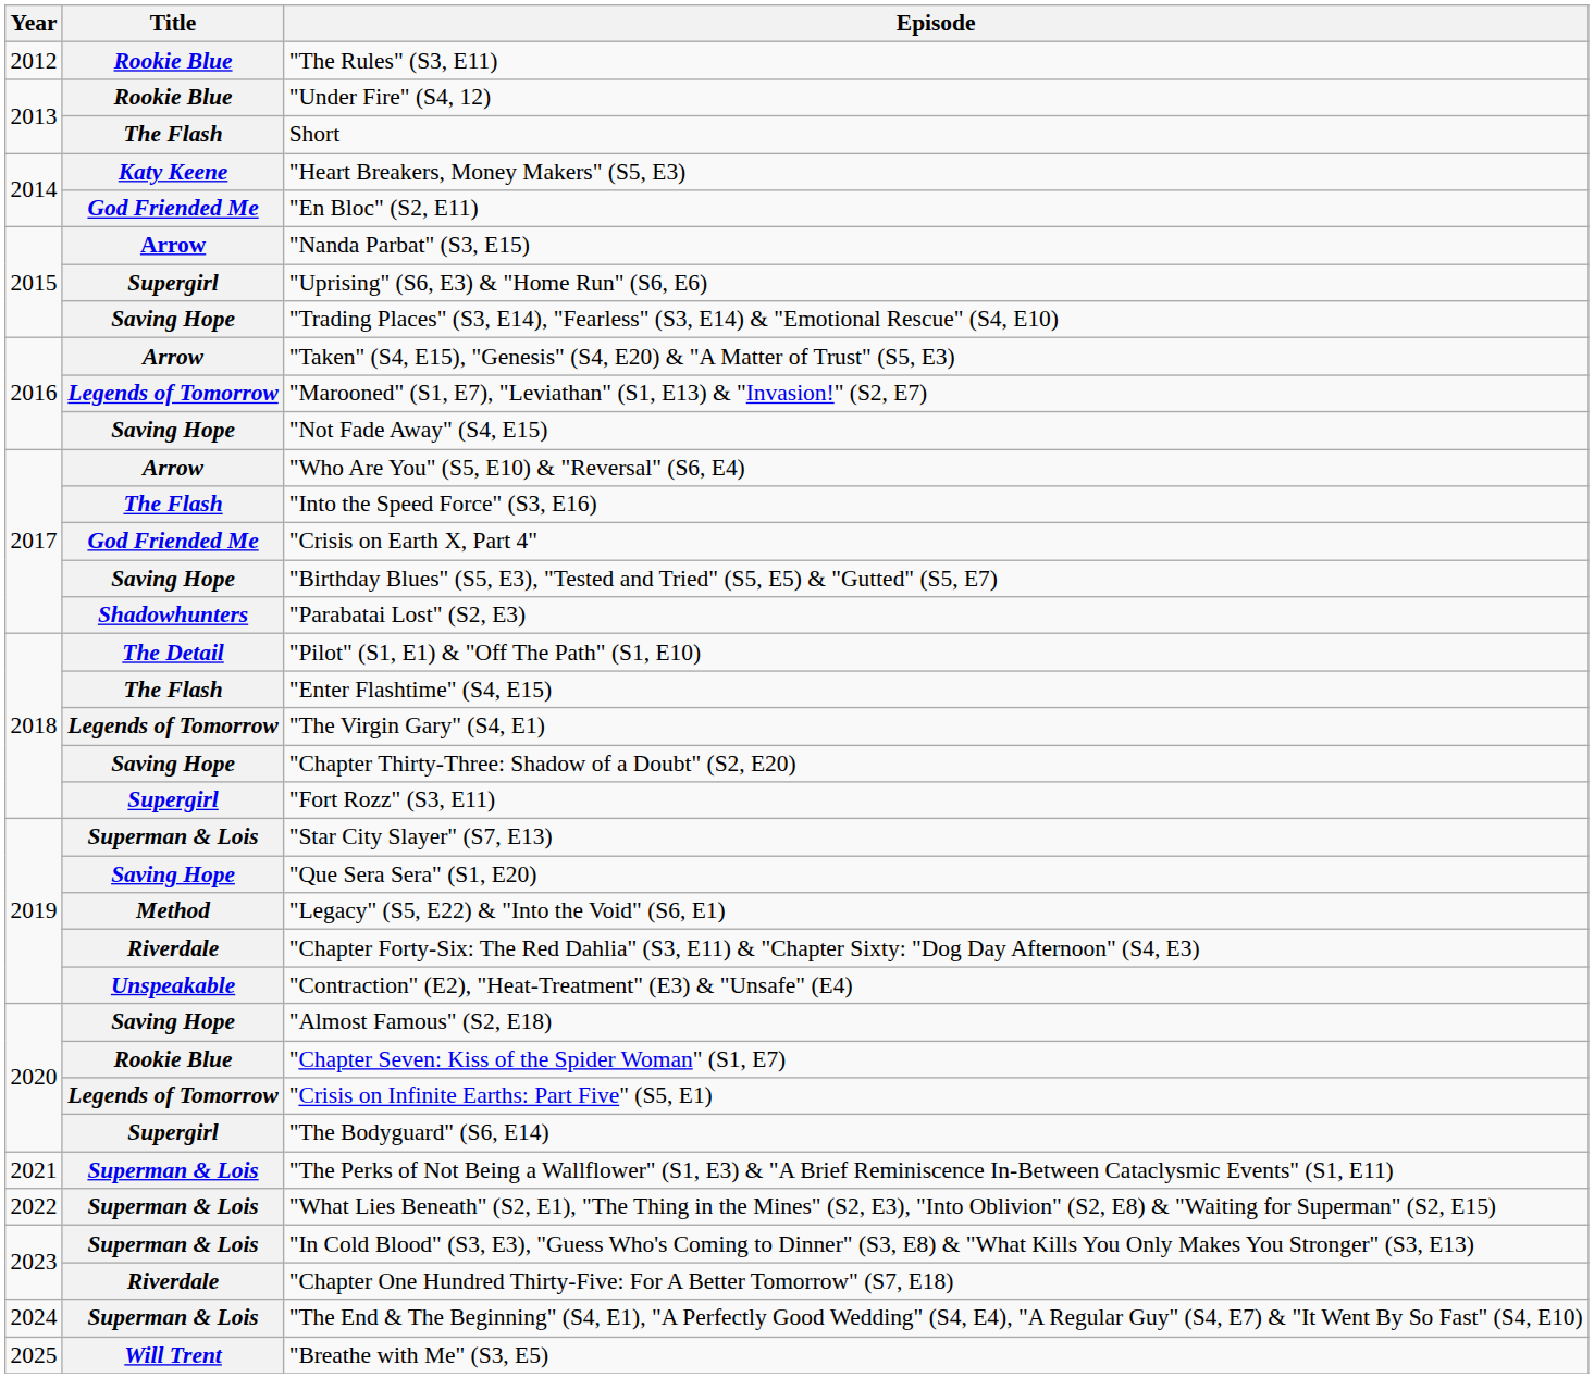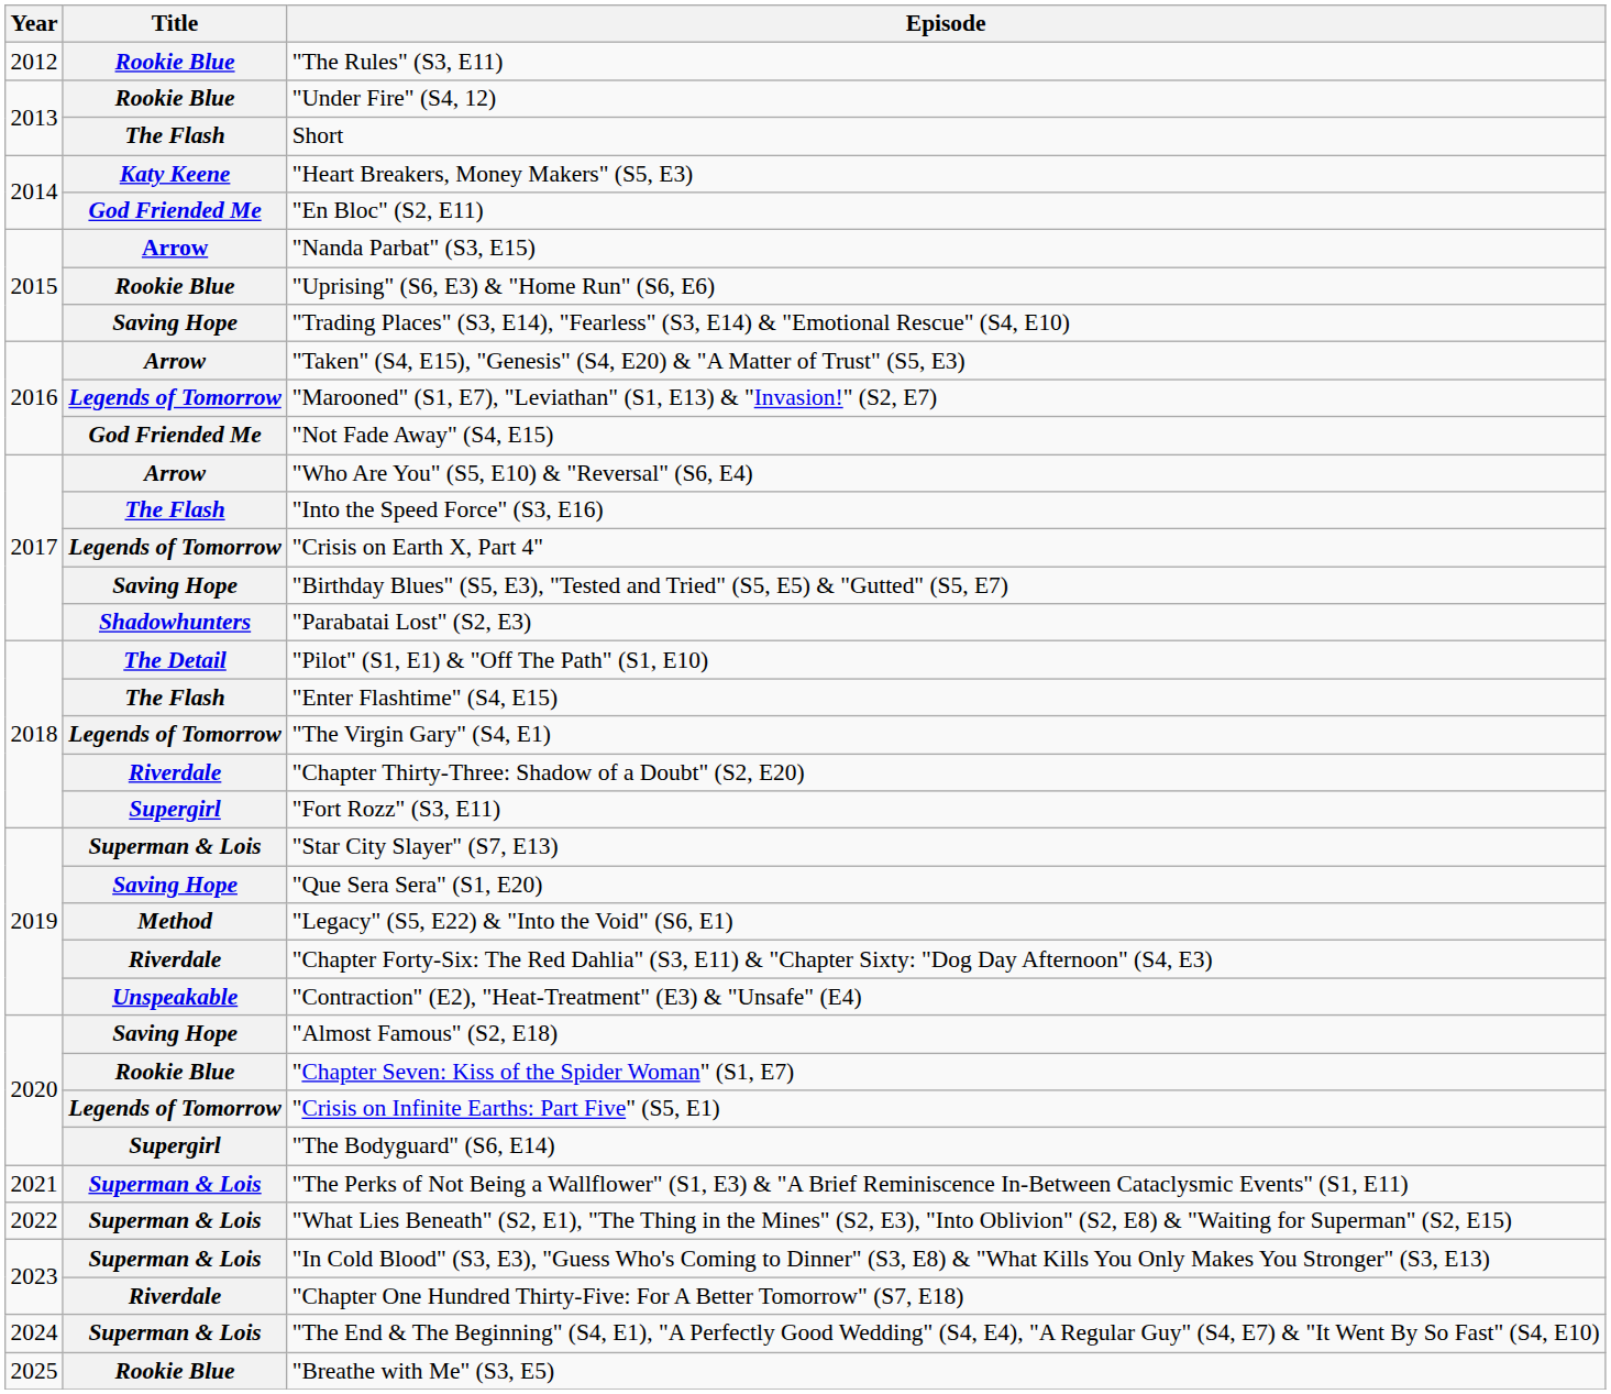"Uprising" (S6, E3) & "Home Run" (S6, E6) | Title: Supergirl -> Rookie Blue
"Not Fade Away" (S4, E15) | Title: Saving Hope -> God Friended Me
"Crisis on Earth X, Part 4" | Title: God Friended Me -> Legends of Tomorrow
"Chapter Thirty-Three: Shadow of a Doubt" (S2, E20) | Title: Saving Hope -> Riverdale
"Breathe with Me" (S3, E5) | Title: Will Trent -> Rookie Blue
